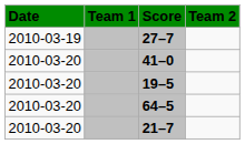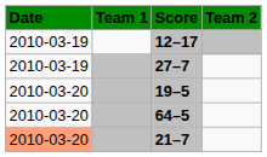+ row: 2010-03-19 | 12–17
- row: 2010-03-20 | 41–0
21–7 | Date: no background -> lightsalmon background
